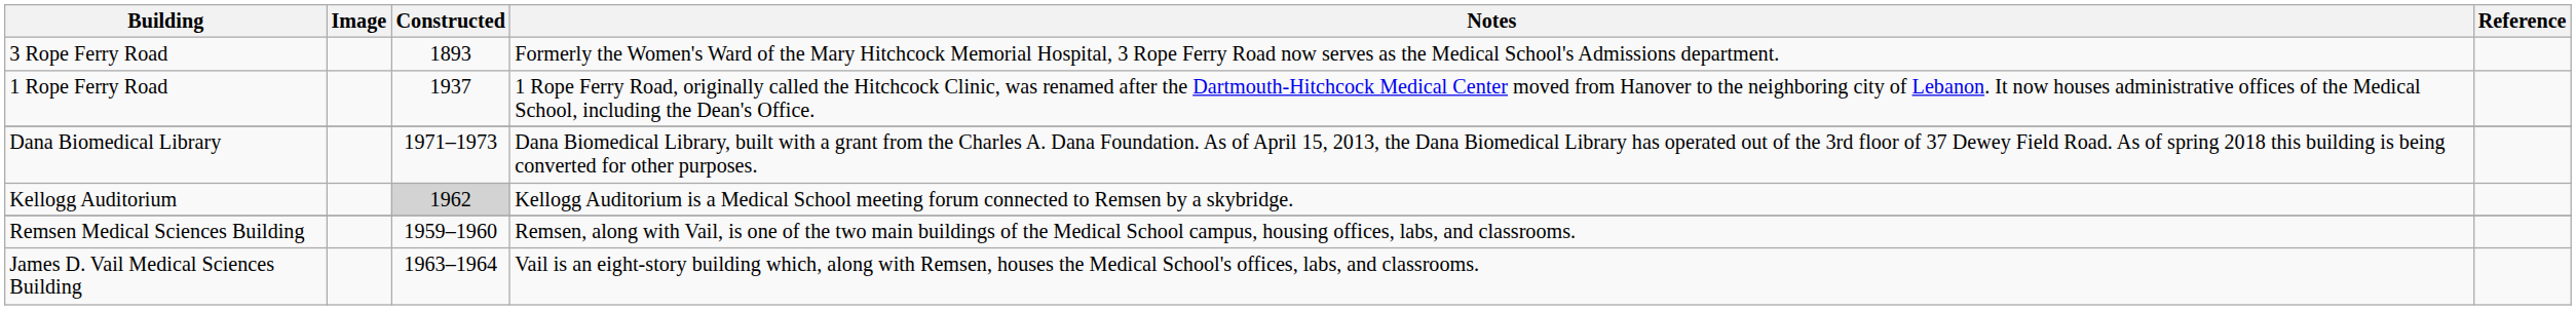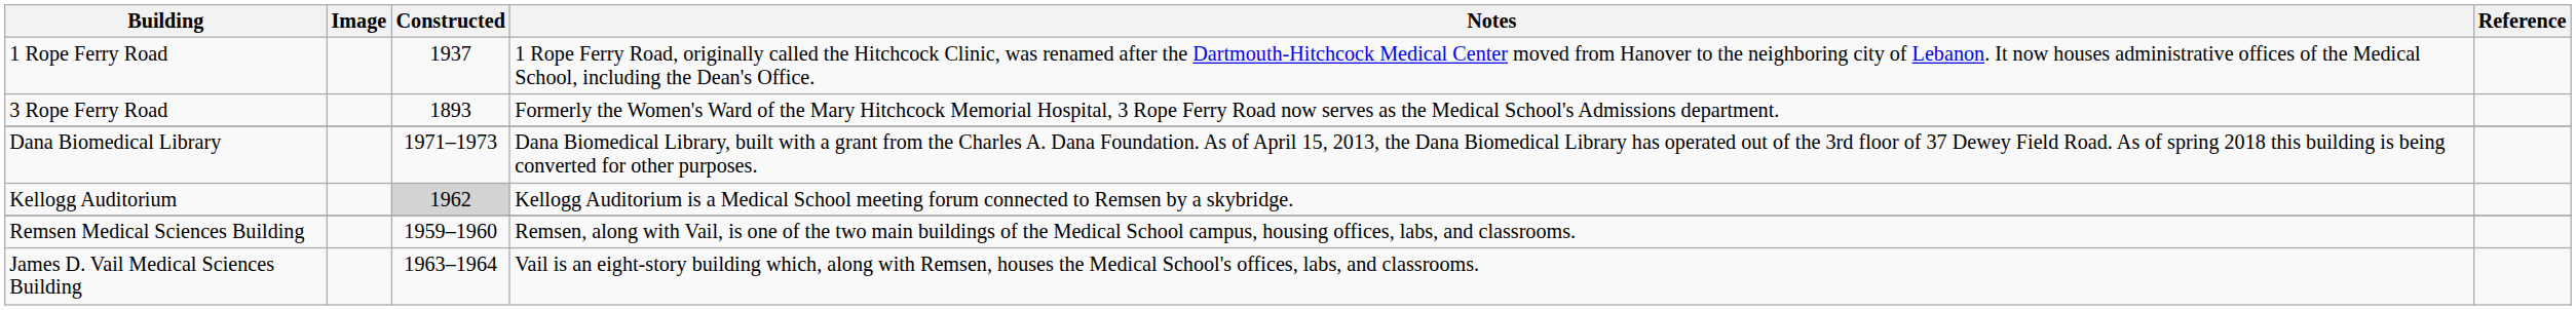rows swapped: 1 Rope Ferry Road <-> 3 Rope Ferry Road
